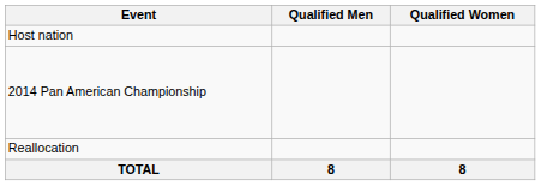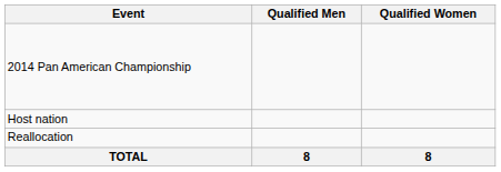rows swapped: Host nation <-> 2014 Pan American Championship
